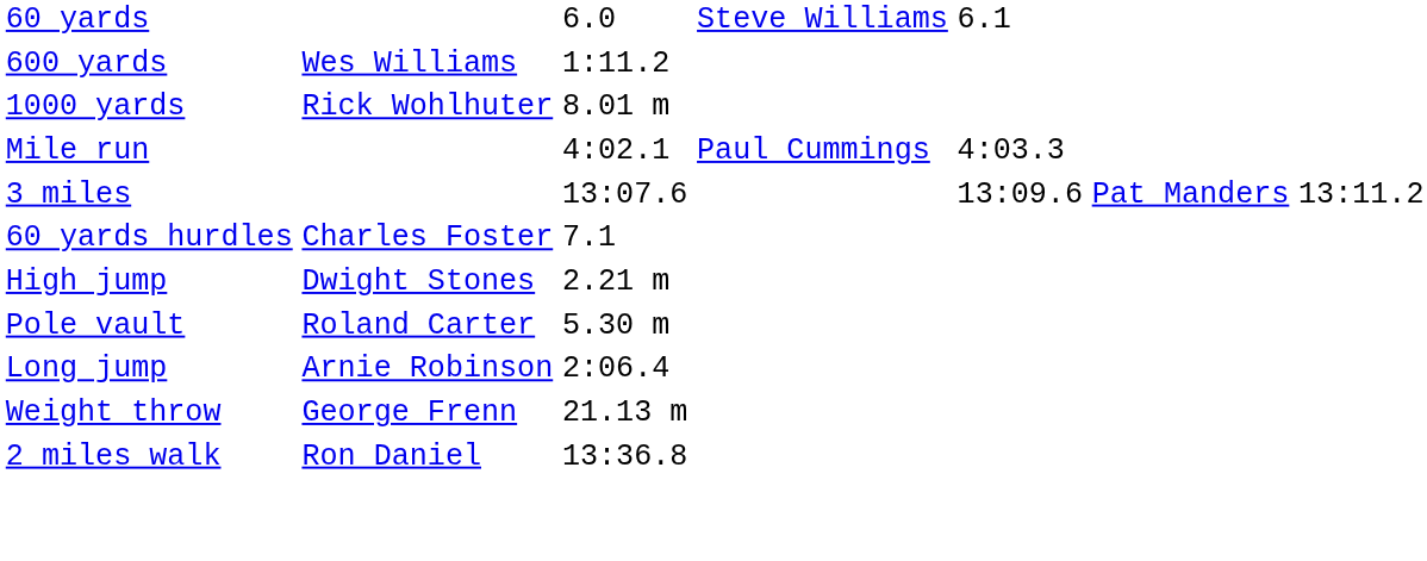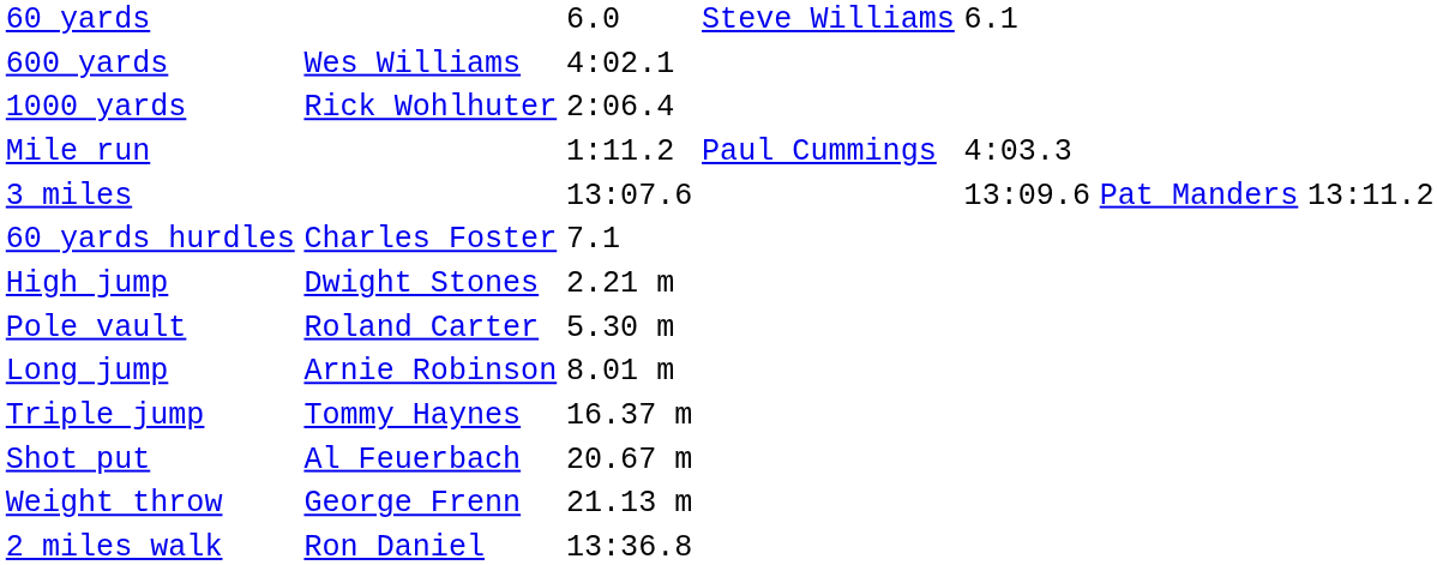600 yards | column 3: 1:11.2 -> 4:02.1
1000 yards | column 3: 8.01 m -> 2:06.4
Mile run | column 3: 4:02.1 -> 1:11.2
Long jump | column 3: 2:06.4 -> 8.01 m
+ row: Triple jump | Tommy Haynes | 16.37 m
+ row: Shot put | Al Feuerbach | 20.67 m
